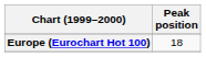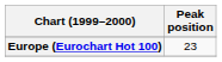Europe (Eurochart Hot 100) | Peak position: 18 -> 23
